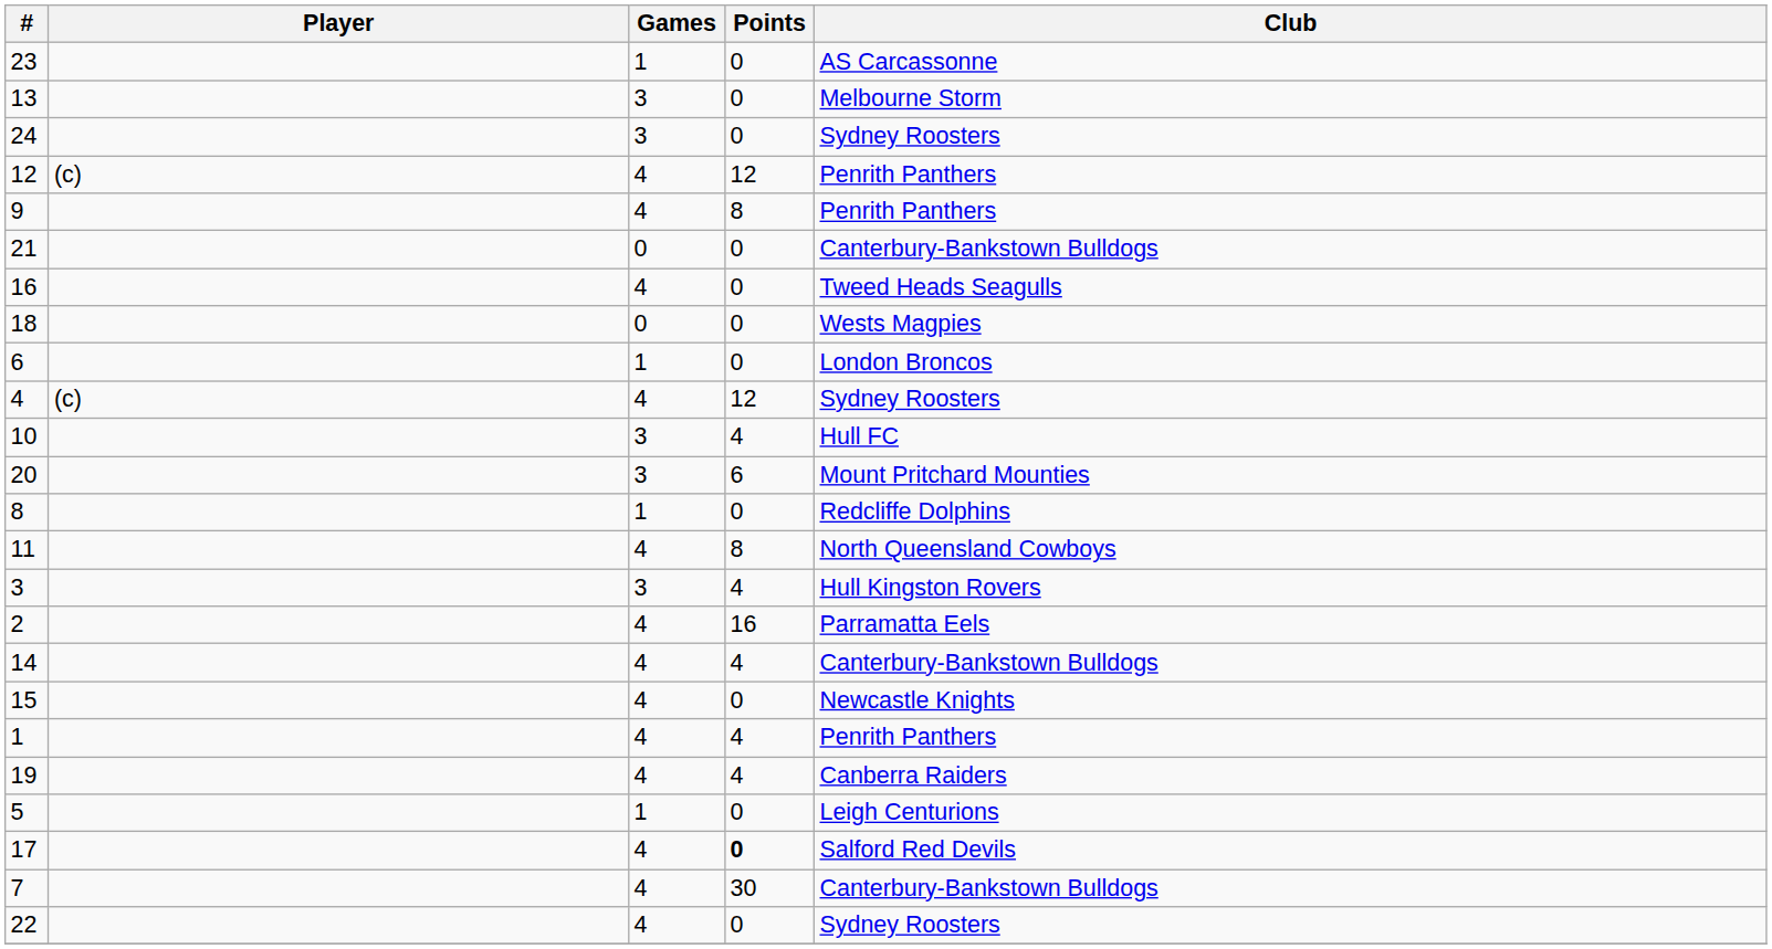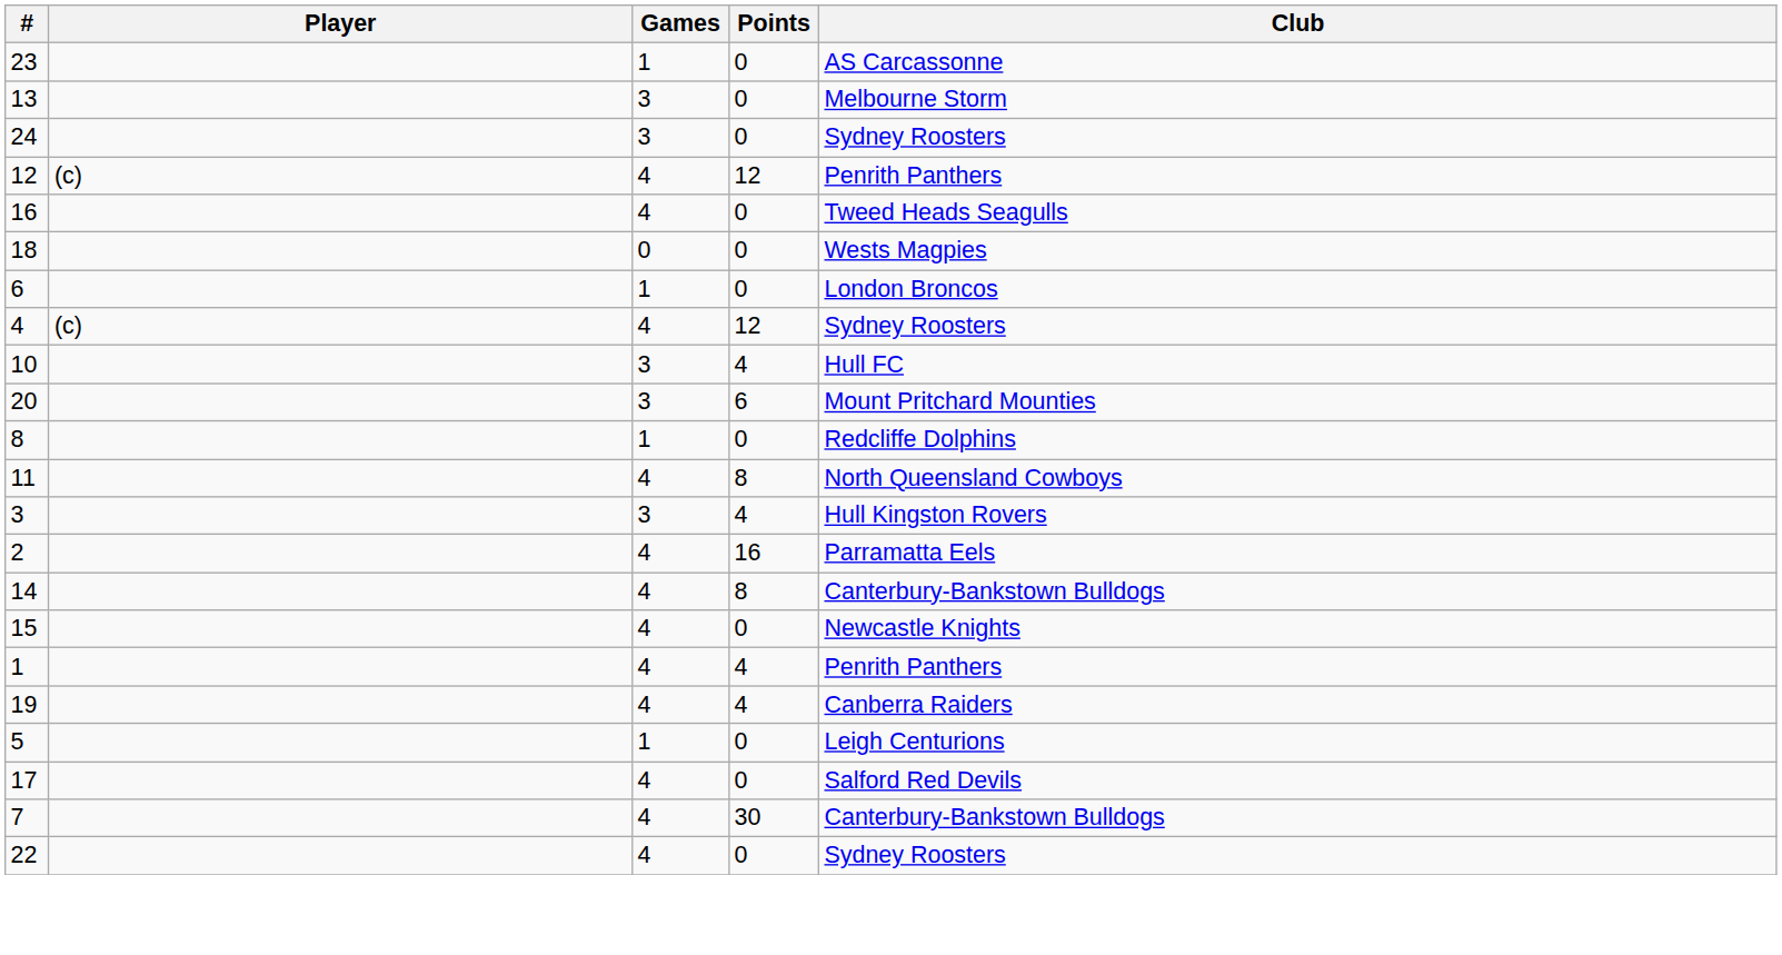- row: 9 | 4 | 8 | Penrith Panthers
- row: 21 | 0 | 0 | Canterbury-Bankstown Bulldogs
14 | Points: 4 -> 8
17 | Points: bold -> normal
